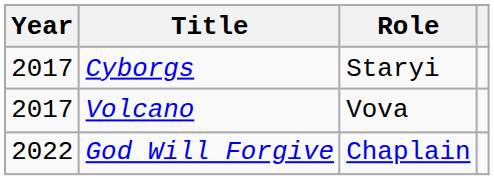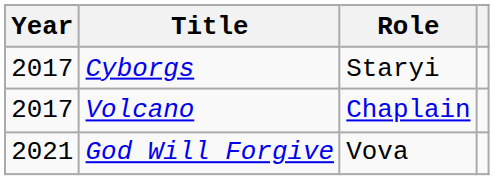Volcano | Role: Vova -> Chaplain
God Will Forgive | Year: 2022 -> 2021
God Will Forgive | Role: Chaplain -> Vova
